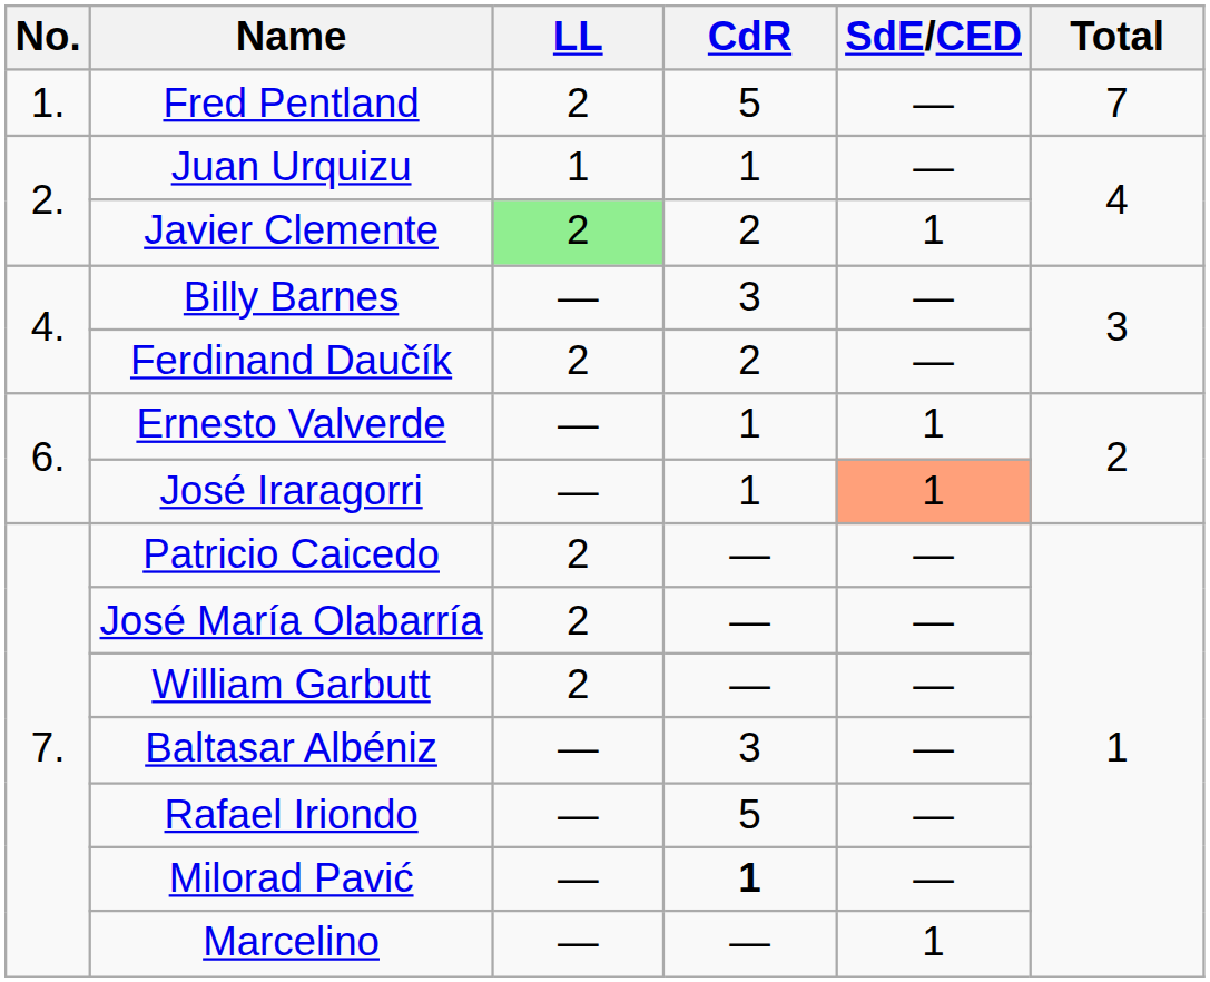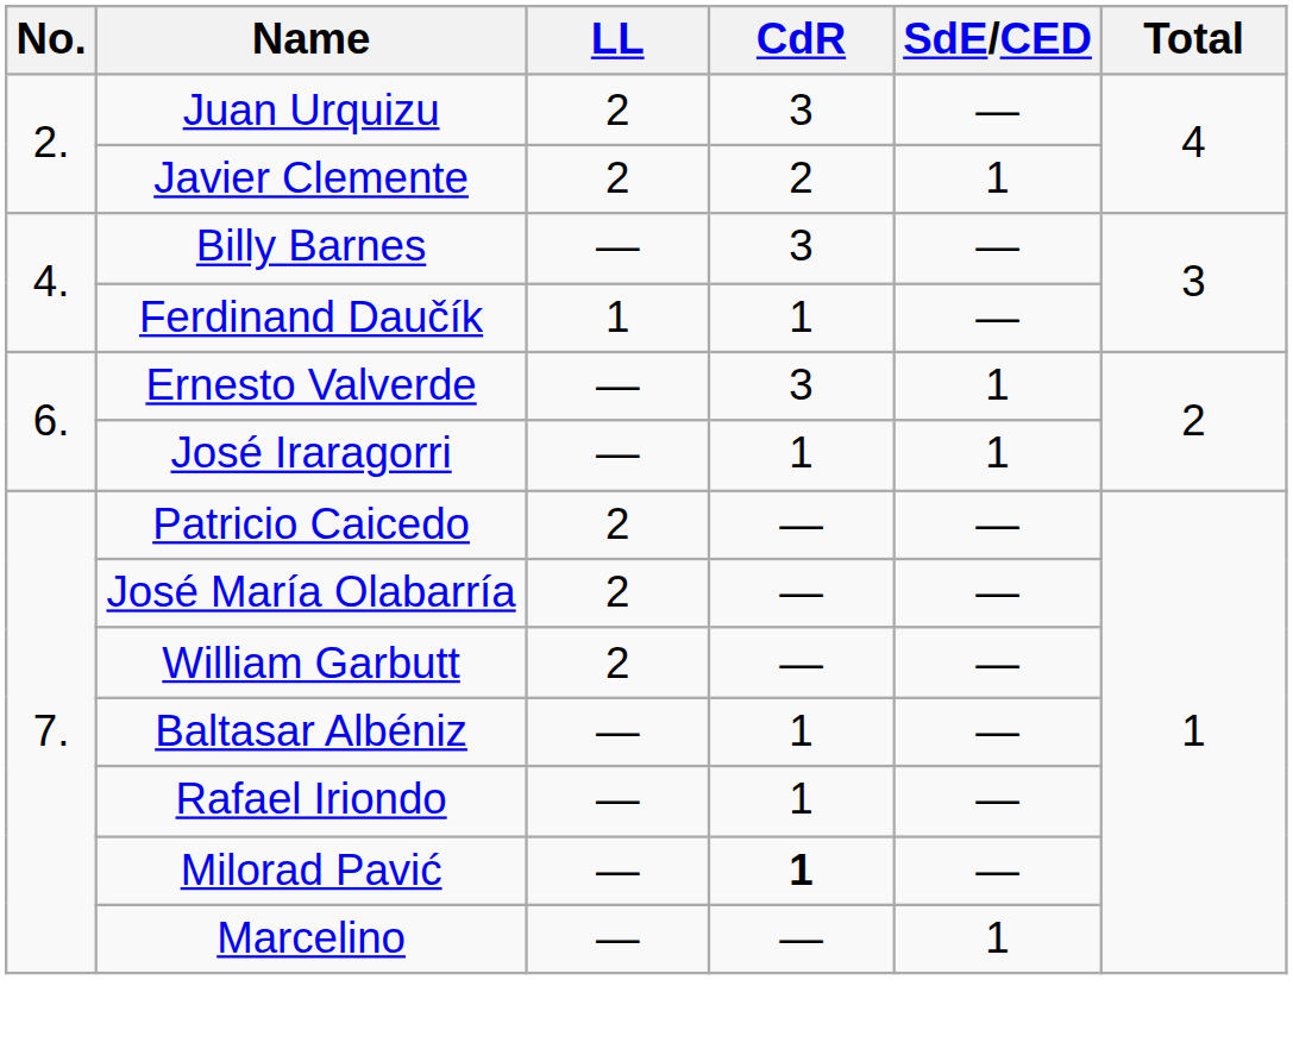- row: 1. | Fred Pentland | 2 | 5 | — | 7
Juan Urquizu | LL: 1 -> 2
Juan Urquizu | CdR: 1 -> 3
Javier Clemente | LL: lightgreen background -> no background
Ferdinand Daučík | LL: 2 -> 1
Ferdinand Daučík | CdR: 2 -> 1
Ernesto Valverde | CdR: 1 -> 3
José Iraragorri | SdE/CED: lightsalmon background -> no background
Baltasar Albéniz | CdR: 3 -> 1
Rafael Iriondo | CdR: 5 -> 1
